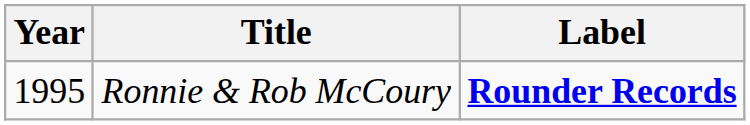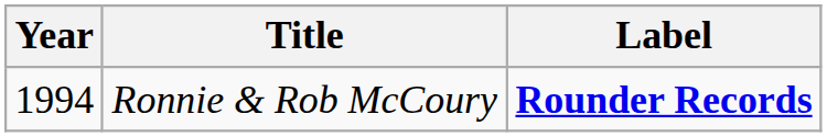Ronnie & Rob McCoury | Year: 1995 -> 1994
